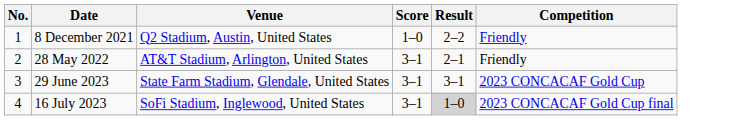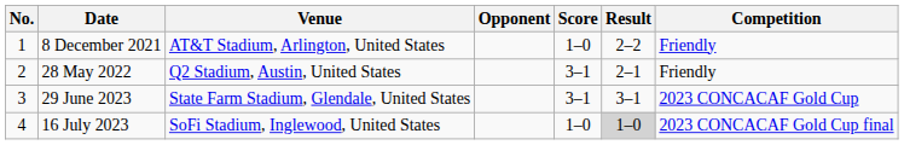+ column: Opponent
8 December 2021 | Venue: Q2 Stadium, Austin, United States -> AT&T Stadium, Arlington, United States
28 May 2022 | Venue: AT&T Stadium, Arlington, United States -> Q2 Stadium, Austin, United States
16 July 2023 | Score: 3–1 -> 1–0
